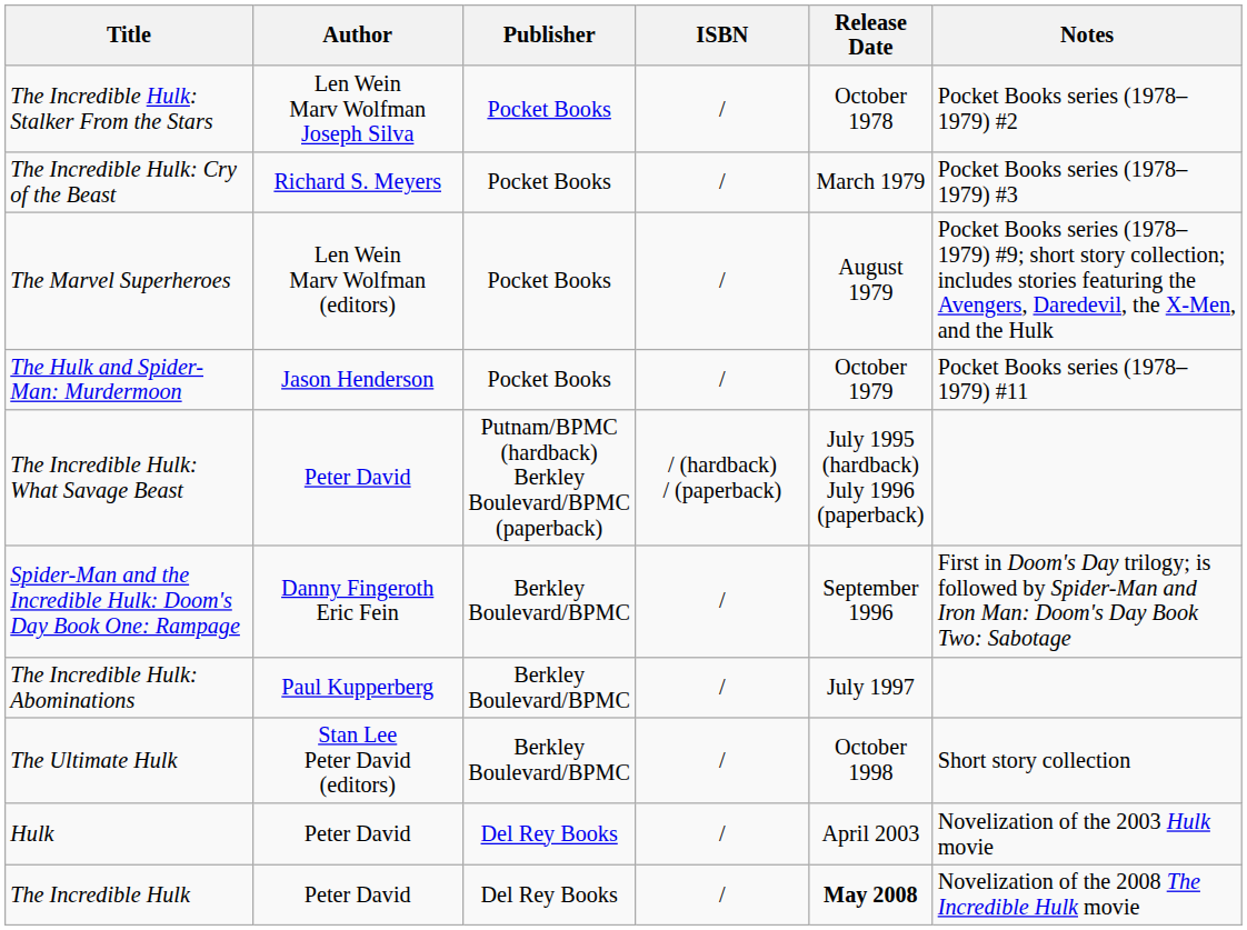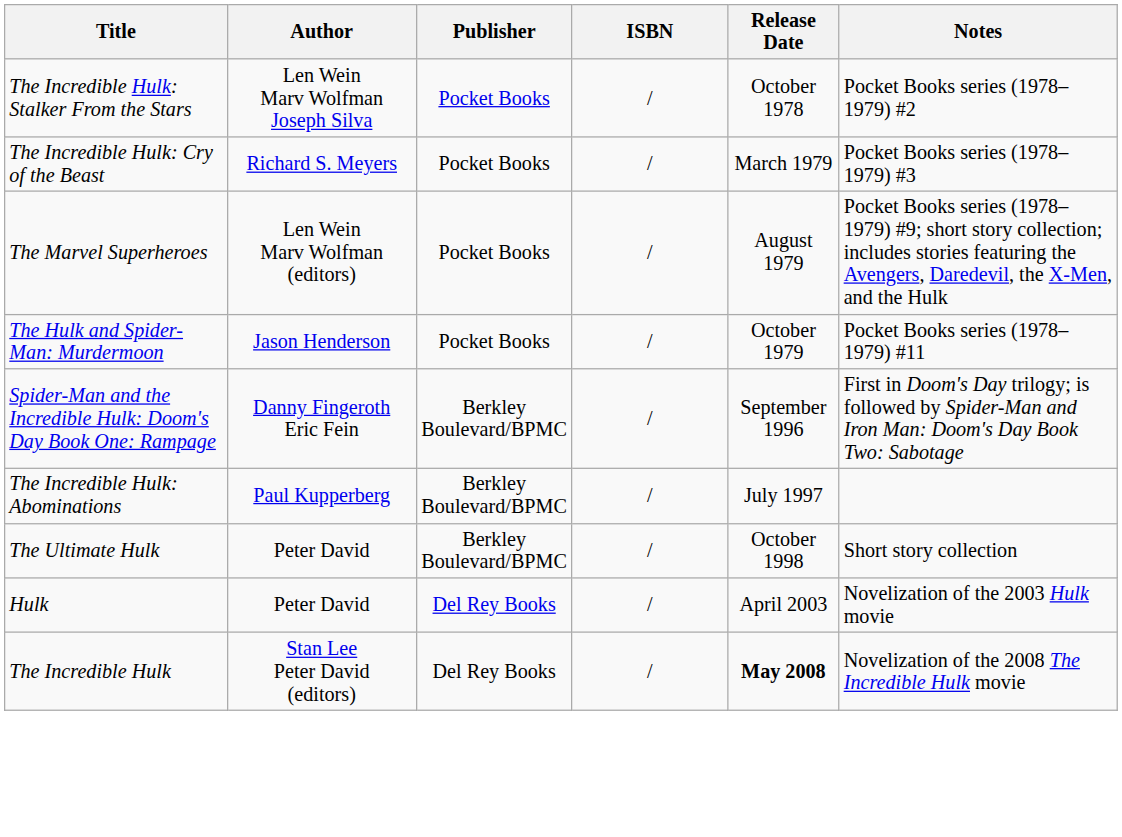- row: The Incredible Hulk: What Savage Beast | Peter David | Putnam/BPMC (hardback) Berkley Boulevard/BPMC (paperback) | / (hardback) / (paperback) | July 1995 (hardback) July 1996 (paperback)
The Ultimate Hulk | Author: Stan Lee Peter David (editors) -> Peter David
The Incredible Hulk | Author: Peter David -> Stan Lee Peter David (editors)
